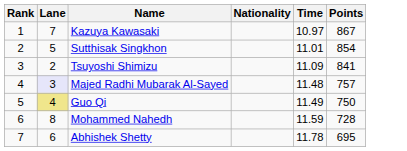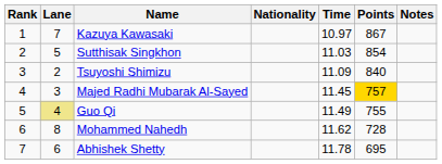+ column: Notes
Sutthisak Singkhon | Time: 11.01 -> 11.03
Tsuyoshi Shimizu | Points: 841 -> 840
Majed Radhi Mubarak Al-Sayed | Lane: lavender background -> no background
Majed Radhi Mubarak Al-Sayed | Time: 11.48 -> 11.45
Majed Radhi Mubarak Al-Sayed | Points: no background -> gold background
Guo Qi | Points: 750 -> 755
Mohammed Nahedh | Time: 11.59 -> 11.62
